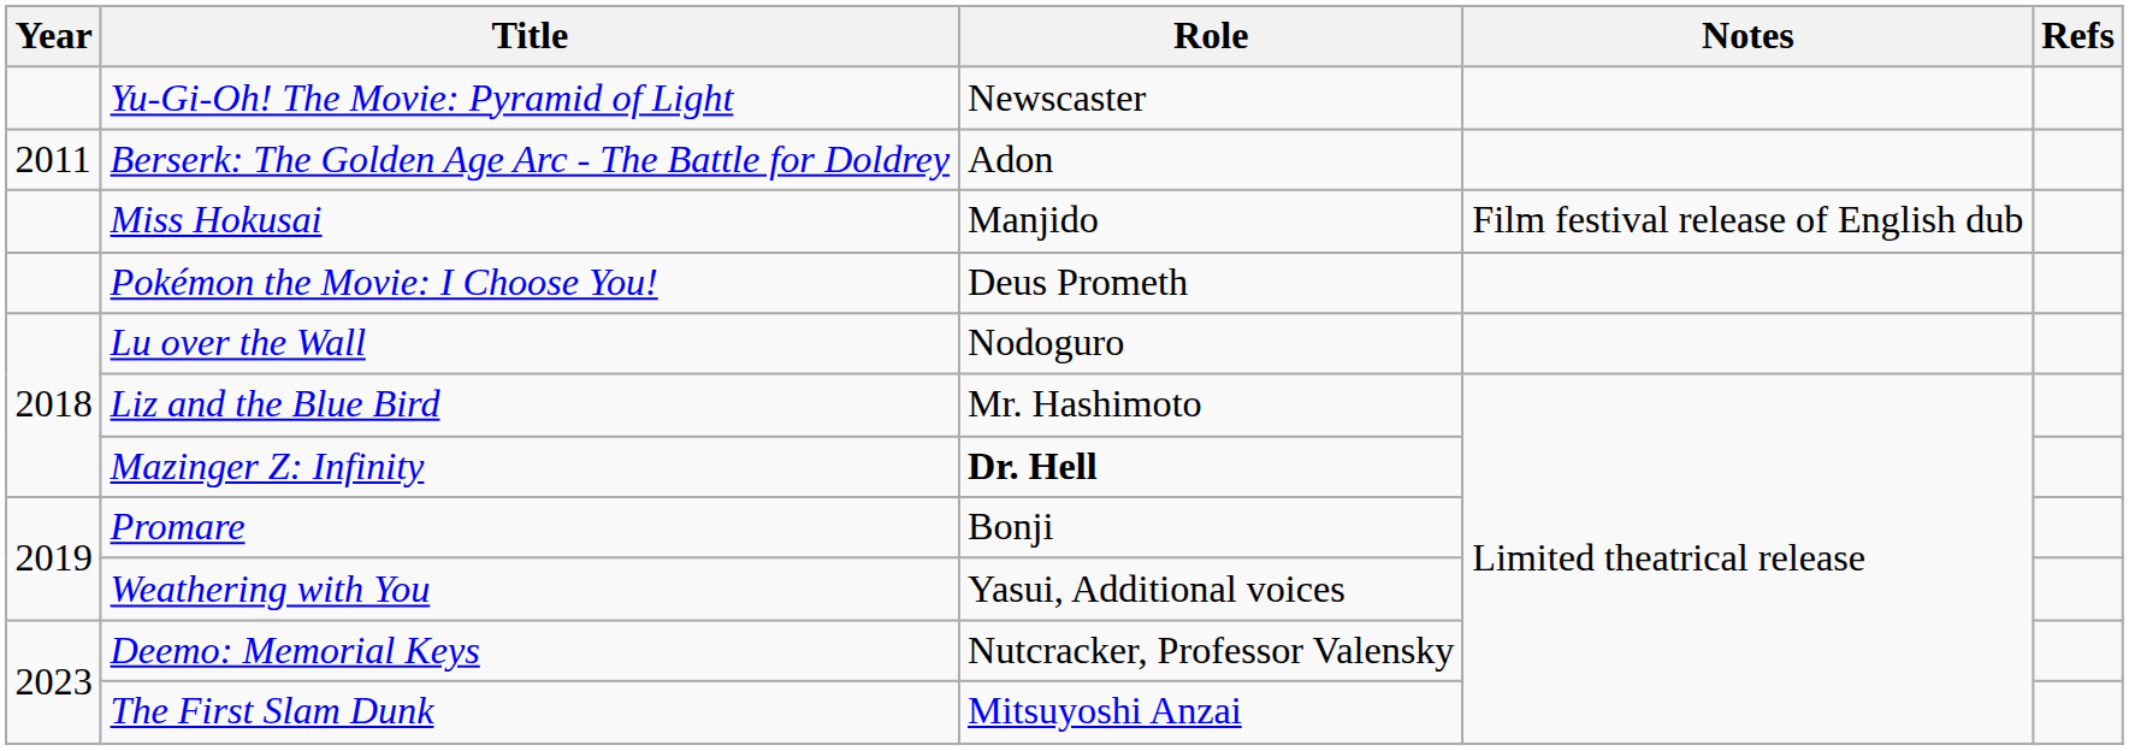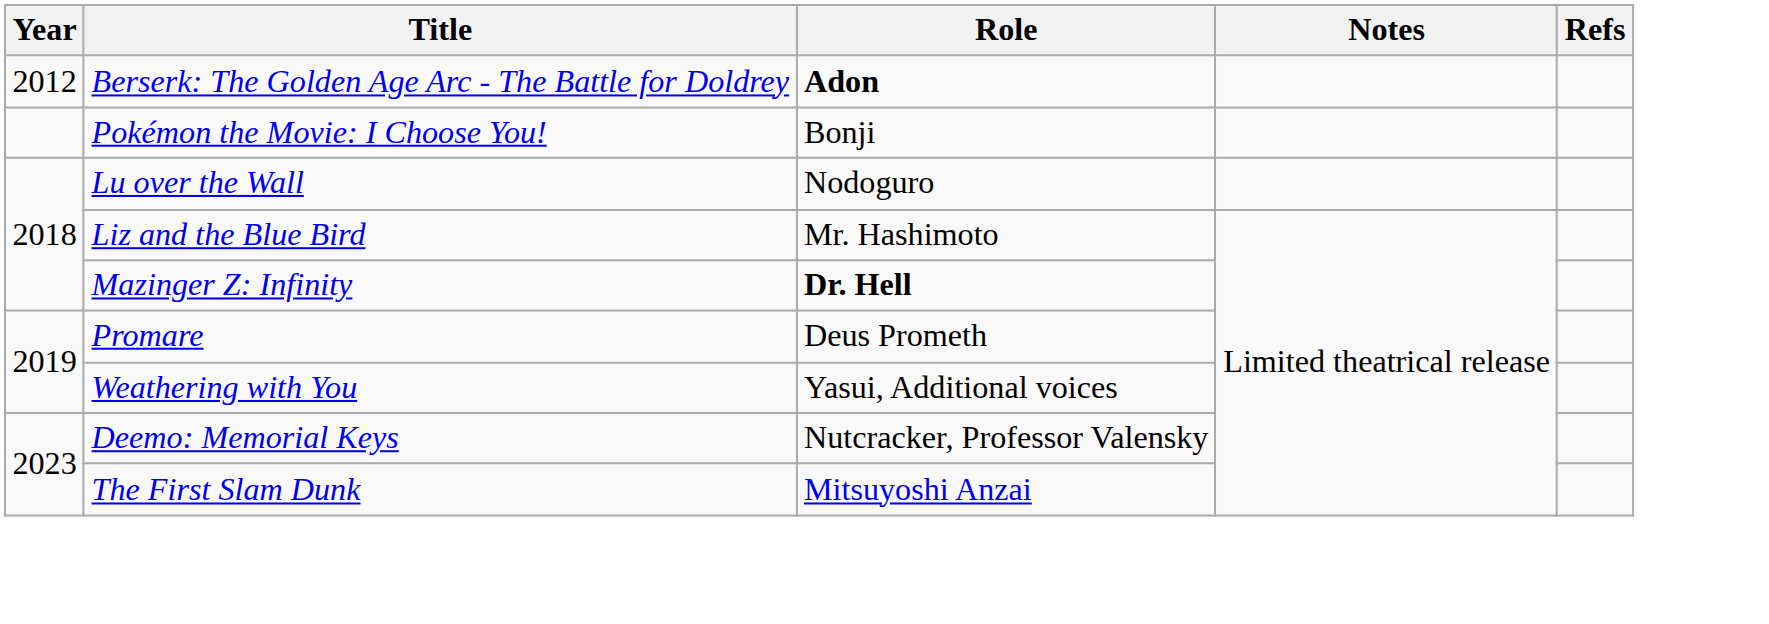- row: Yu-Gi-Oh! The Movie: Pyramid of Light | Newscaster
Berserk: The Golden Age Arc - The Battle for Doldrey | Year: 2011 -> 2012
Berserk: The Golden Age Arc - The Battle for Doldrey | Role: normal -> bold
- row: Miss Hokusai | Manjido | Film festival release of English dub
Pokémon the Movie: I Choose You! | Role: Deus Prometh -> Bonji
Promare | Role: Bonji -> Deus Prometh
